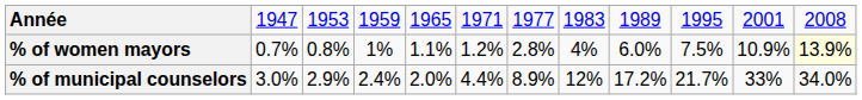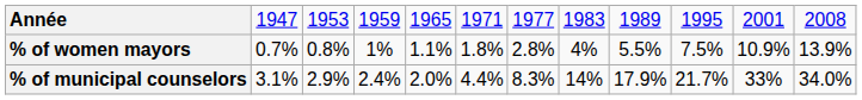% of women mayors | column 6: 1.2% -> 1.8%
% of women mayors | column 9: 6.0% -> 5.5%
% of women mayors | column 12: lightyellow background -> no background
% of municipal counselors | column 2: 3.0% -> 3.1%
% of municipal counselors | column 7: 8.9% -> 8.3%
% of municipal counselors | column 8: 12% -> 14%
% of municipal counselors | column 9: 17.2% -> 17.9%
